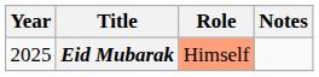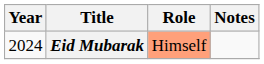Eid Mubarak | Year: 2025 -> 2024
